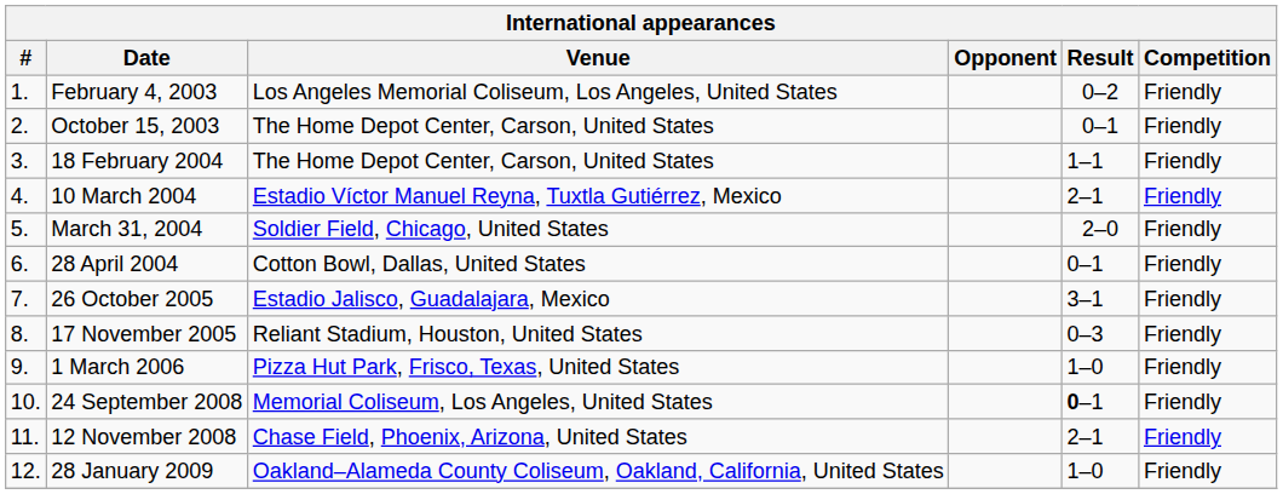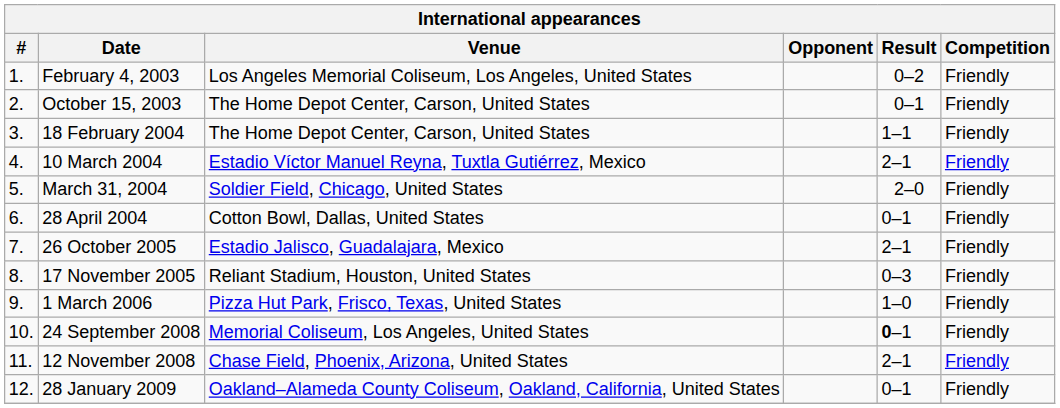26 October 2005 | Result: 3–1 -> 2–1
28 January 2009 | Result: 1–0 -> 0–1
